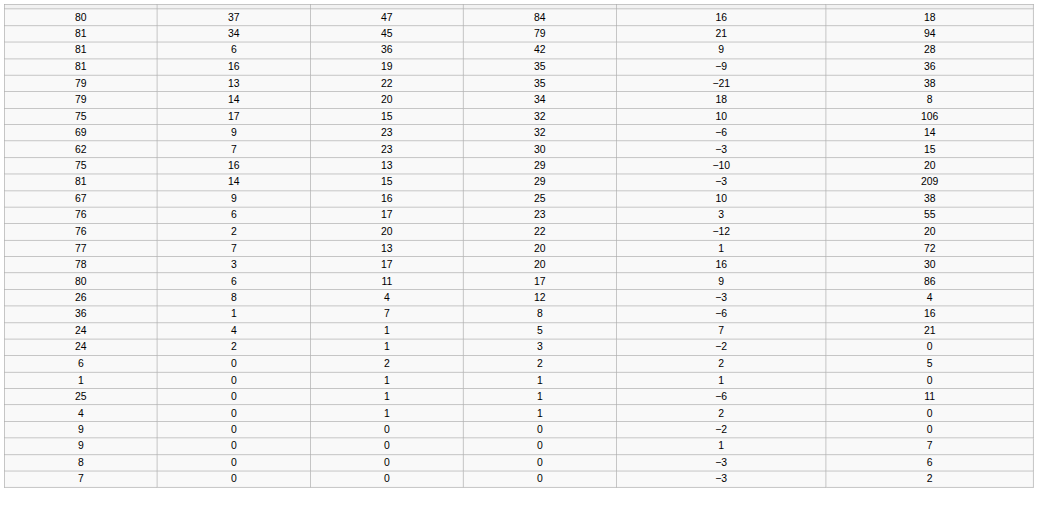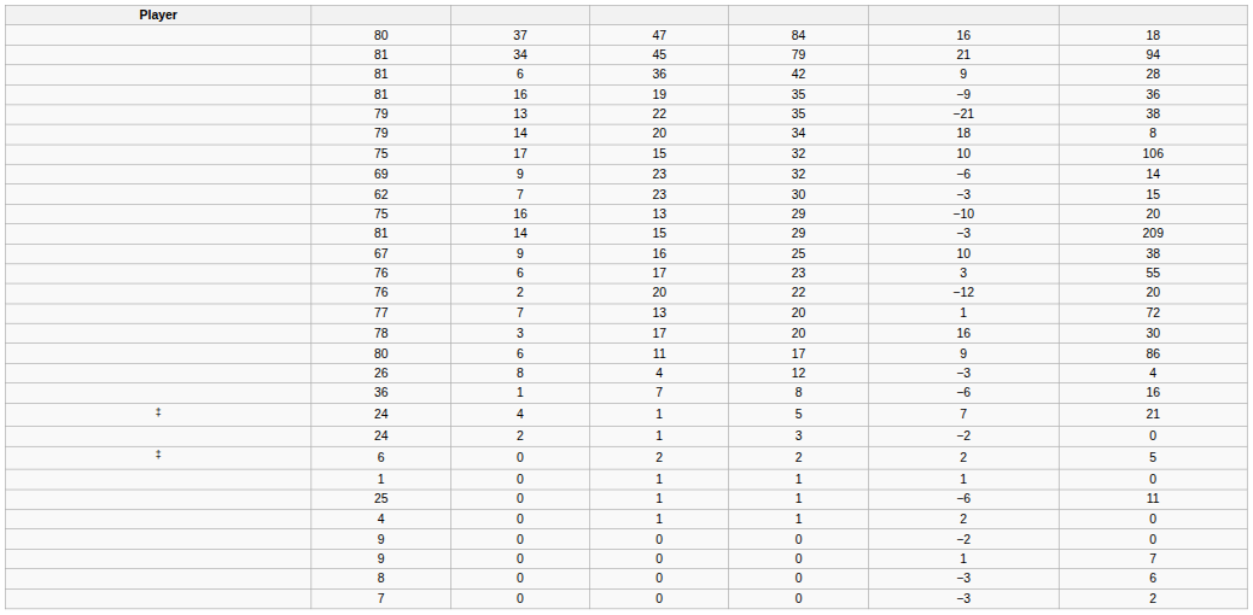+ column: Player | ‡ | ‡
